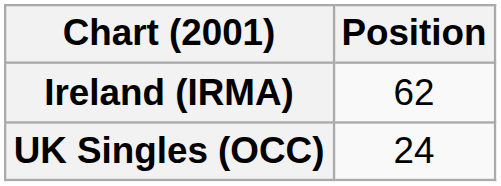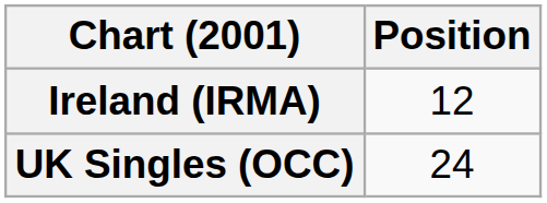Ireland (IRMA) | Position: 62 -> 12
